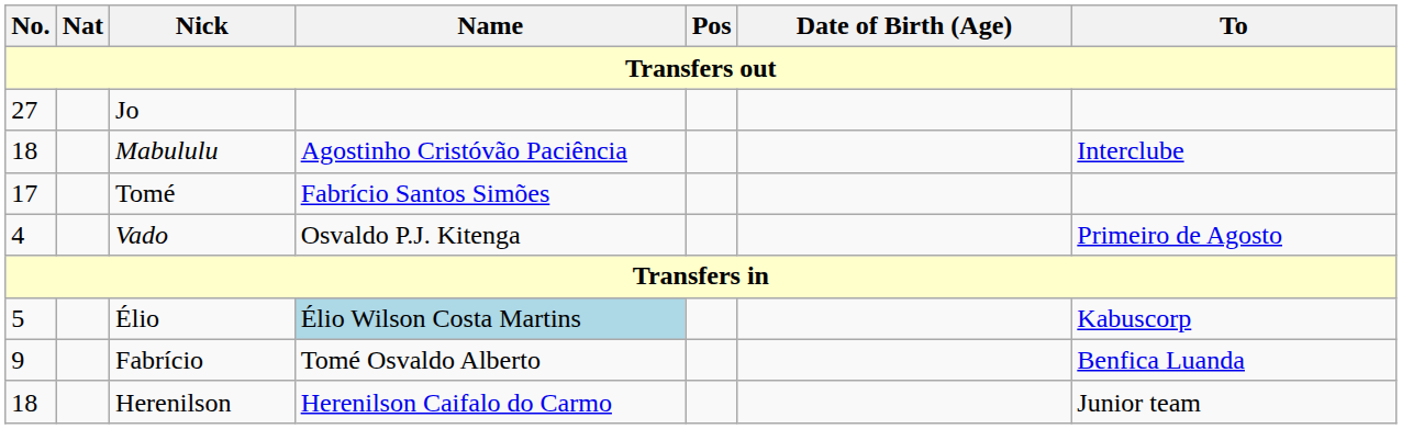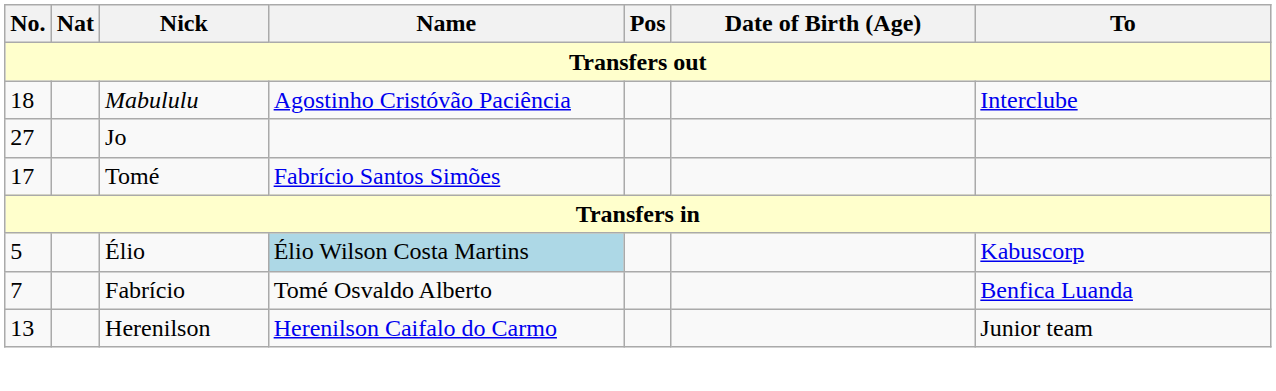rows swapped: Jo <-> Mabululu
- row: 4 | Vado | Osvaldo P.J. Kitenga | Primeiro de Agosto
Fabrício | No.: 9 -> 7
Herenilson | No.: 18 -> 13
